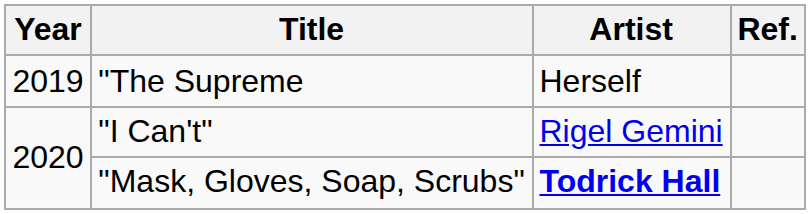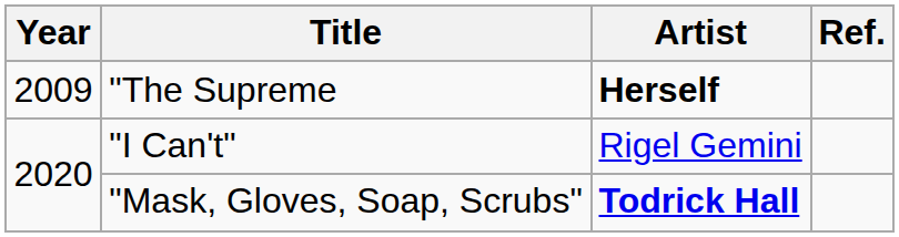"The Supreme | Year: 2019 -> 2009
"The Supreme | Artist: normal -> bold
